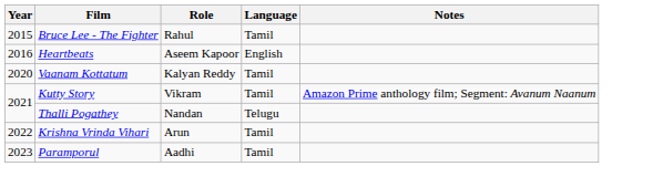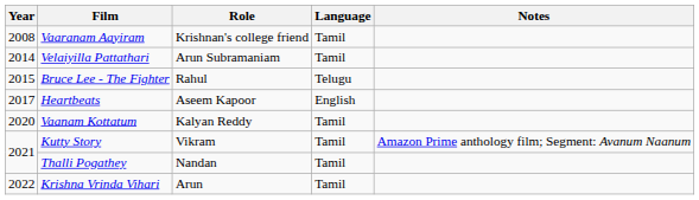+ row: 2008 | Vaaranam Aayiram | Krishnan's college friend | Tamil
+ row: 2014 | Velaiyilla Pattathari | Arun Subramaniam | Tamil
Bruce Lee - The Fighter | Language: Tamil -> Telugu
Heartbeats | Year: 2016 -> 2017
Thalli Pogathey | Language: Telugu -> Tamil
- row: 2023 | Paramporul | Aadhi | Tamil
